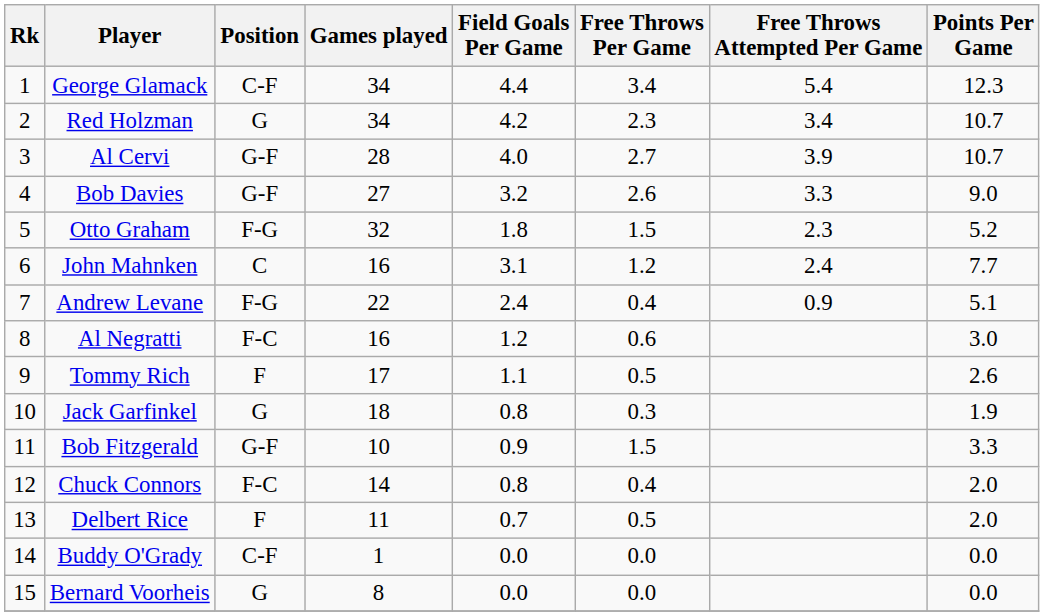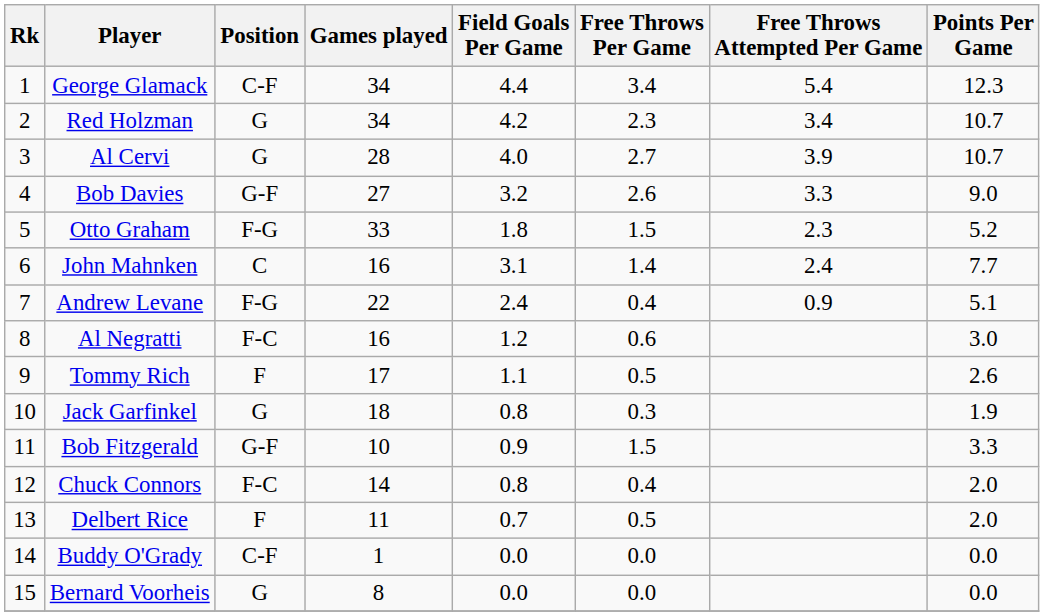Al Cervi | Position: G-F -> G
Otto Graham | Games played: 32 -> 33
John Mahnken | Free Throws Per Game: 1.2 -> 1.4
